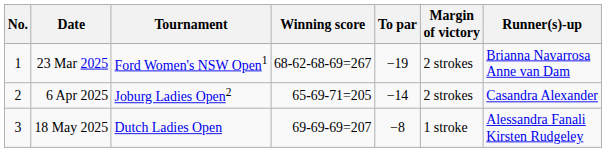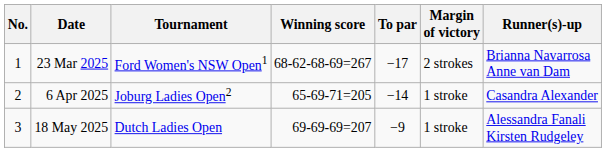23 Mar 2025 | To par: −19 -> −17
6 Apr 2025 | Margin of victory: 2 strokes -> 1 stroke
18 May 2025 | To par: −8 -> −9
